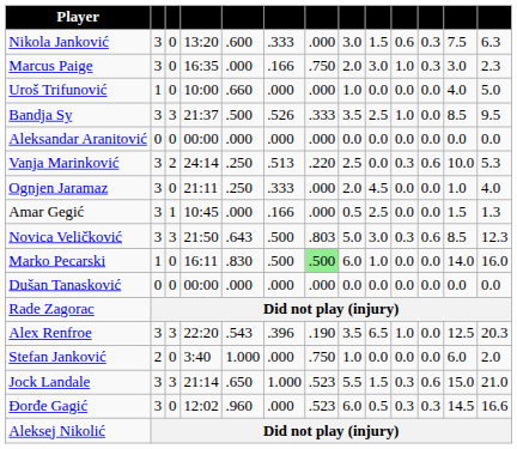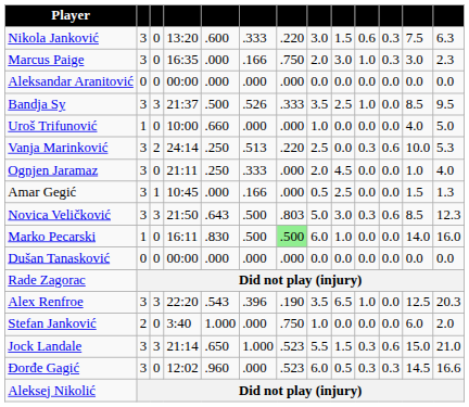Nikola Janković | column 7: .000 -> .220
rows swapped: Uroš Trifunović <-> Aleksandar Aranitović
